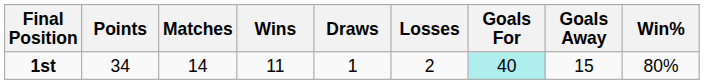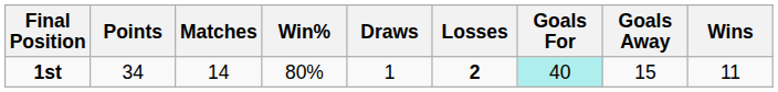columns swapped: Wins <-> Win%
1st | Losses: normal -> bold
